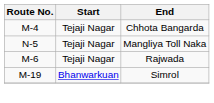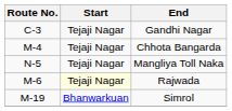+ row: C-3 | Tejaji Nagar | Gandhi Nagar
Rajwada | Start: no background -> lightyellow background
